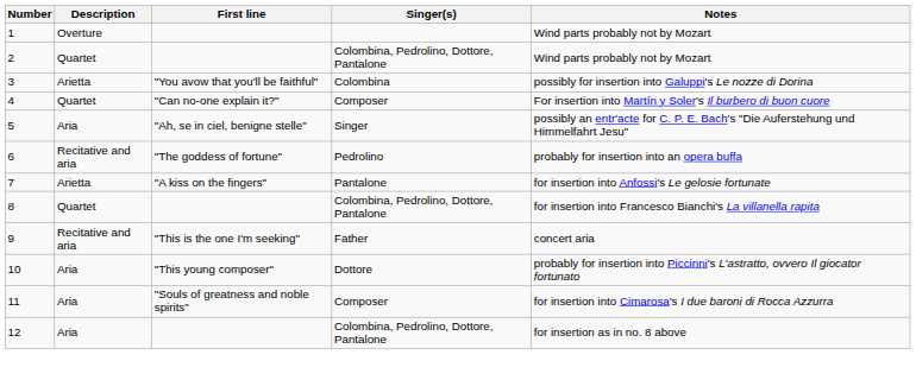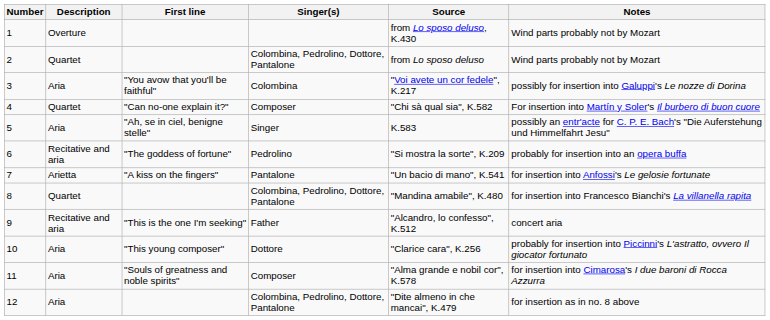+ column: Source | from Lo sposo deluso, K.430 | from Lo sposo deluso | "Voi avete un cor fedele", K.217 | "Chi sà qual sia", K.582 | K.583 | "Si mostra la sorte", K.209 | "Un bacio di mano", K.541 | "Mandina amabile", K.480 | "Alcandro, lo confesso", K.512 | "Clarice cara", K.256 | "Alma grande e nobil cor", K.578 | "Dite almeno in che mancai", K.479
3 | Description: Arietta -> Aria
